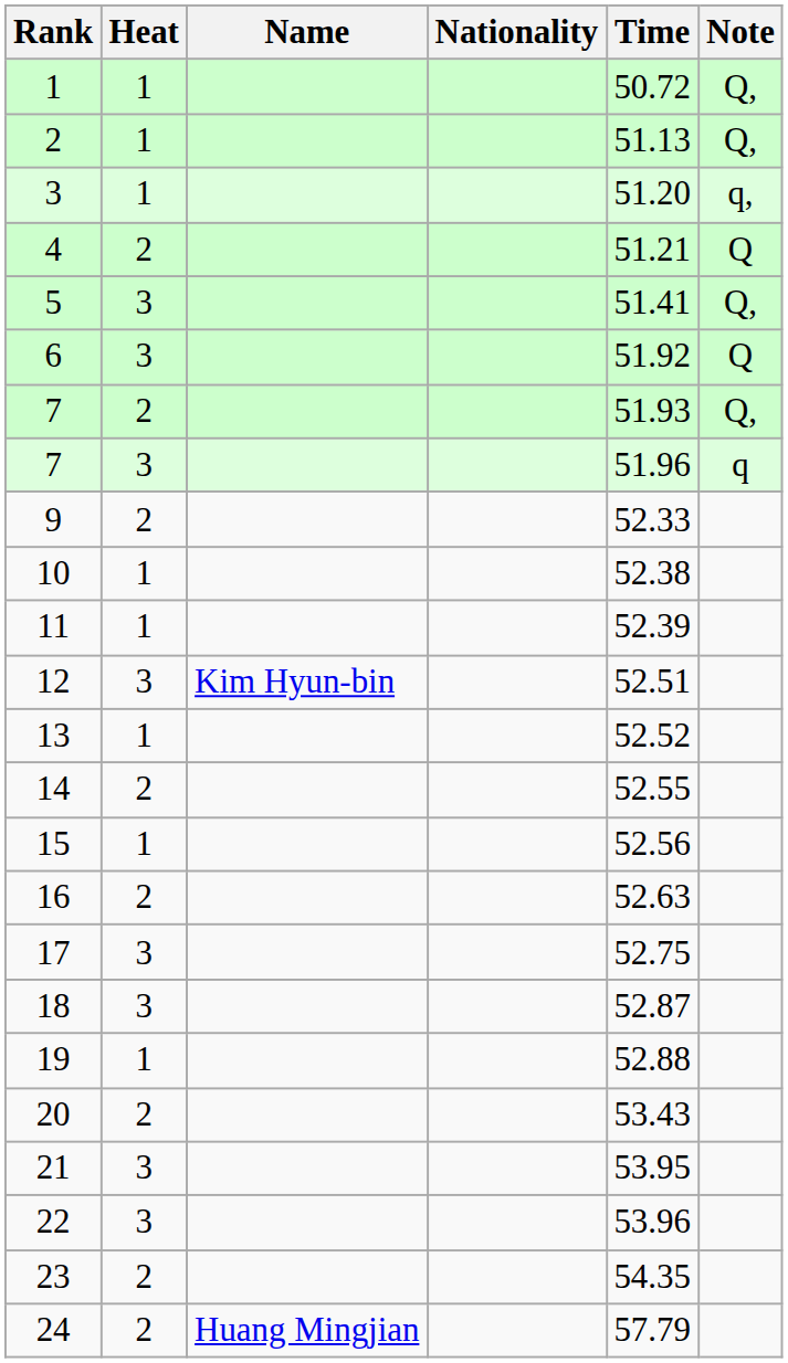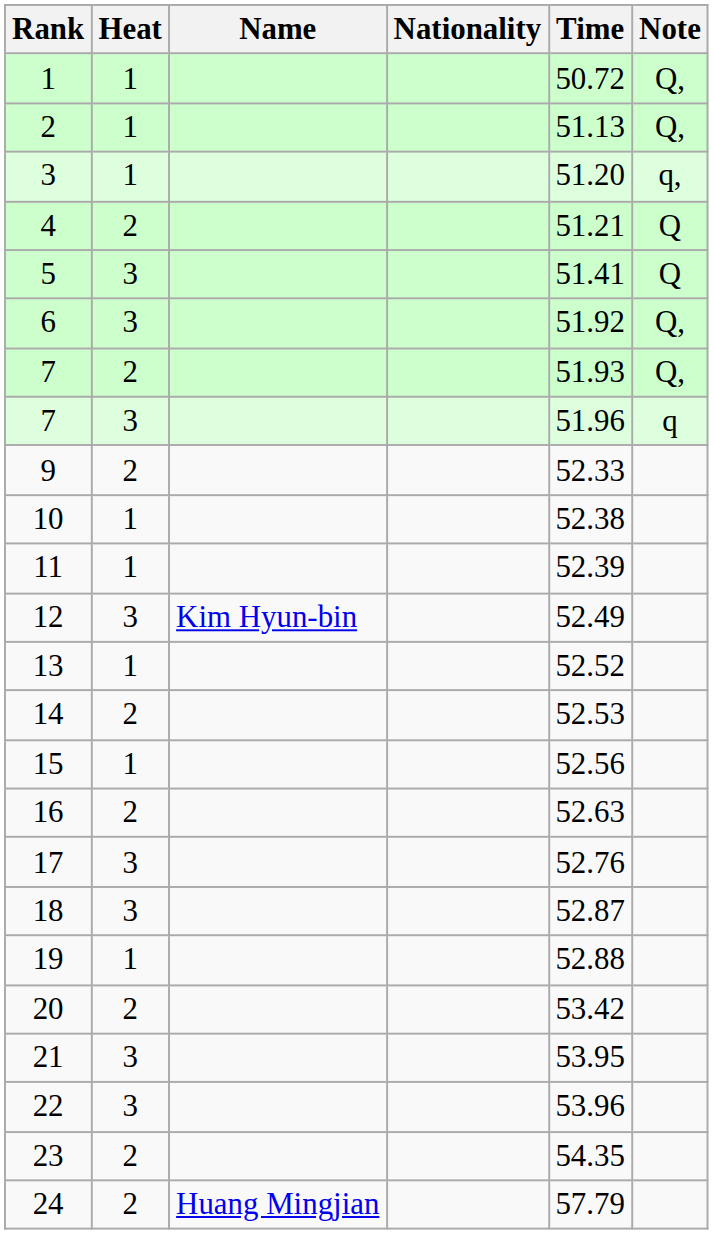5 | Note: Q, -> Q
6 | Note: Q -> Q,
12 | Time: 52.51 -> 52.49
14 | Time: 52.55 -> 52.53
17 | Time: 52.75 -> 52.76
20 | Time: 53.43 -> 53.42
